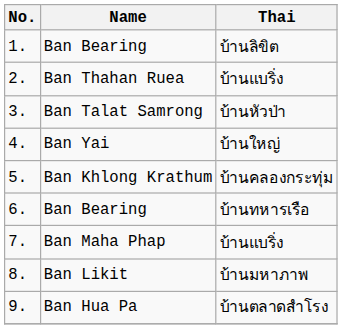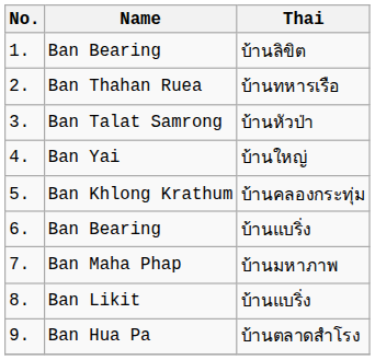2. | Thai: บ้านแบริ่ง -> บ้านทหารเรือ
6. | Thai: บ้านทหารเรือ -> บ้านแบริ่ง
7. | Thai: บ้านแบริ่ง -> บ้านมหาภาพ
8. | Thai: บ้านมหาภาพ -> บ้านแบริ่ง
